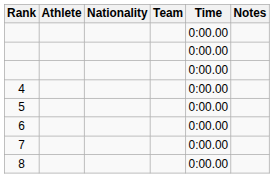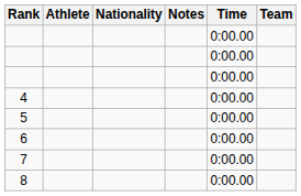columns swapped: Team <-> Notes
